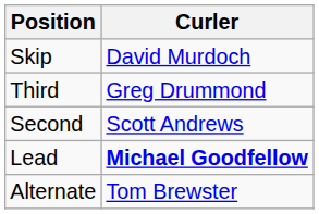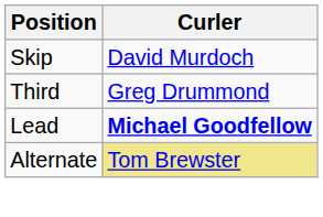- row: Second | Scott Andrews
Alternate | Curler: no background -> khaki background
